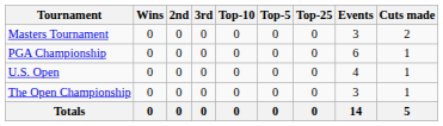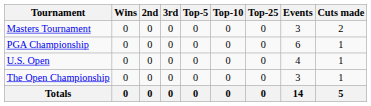columns swapped: Top-5 <-> Top-10
